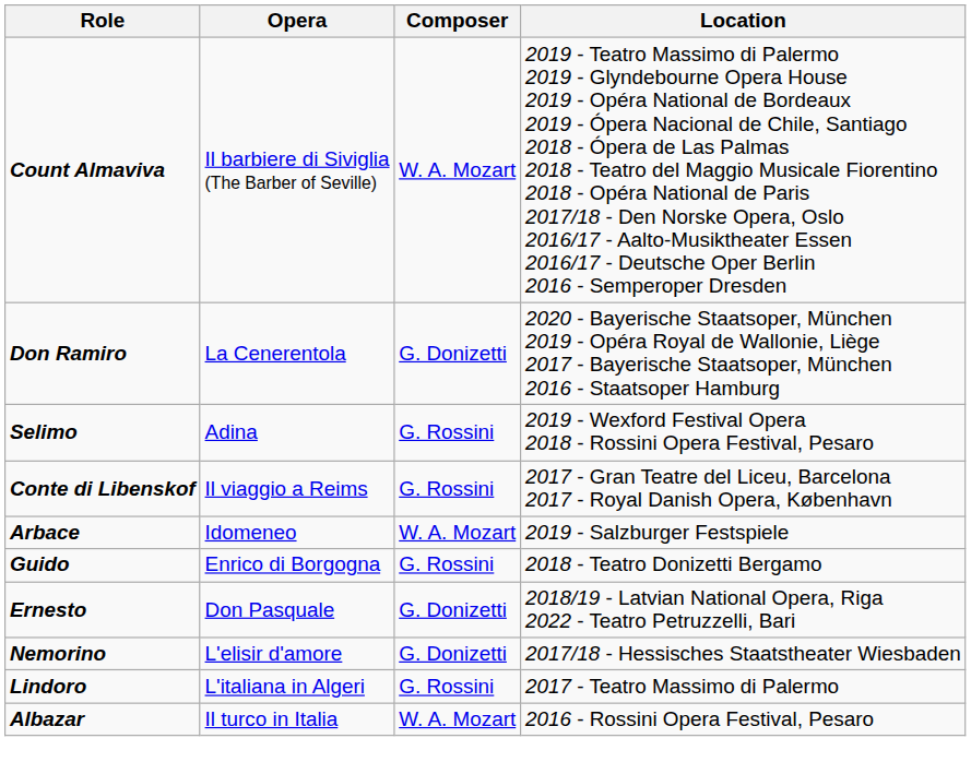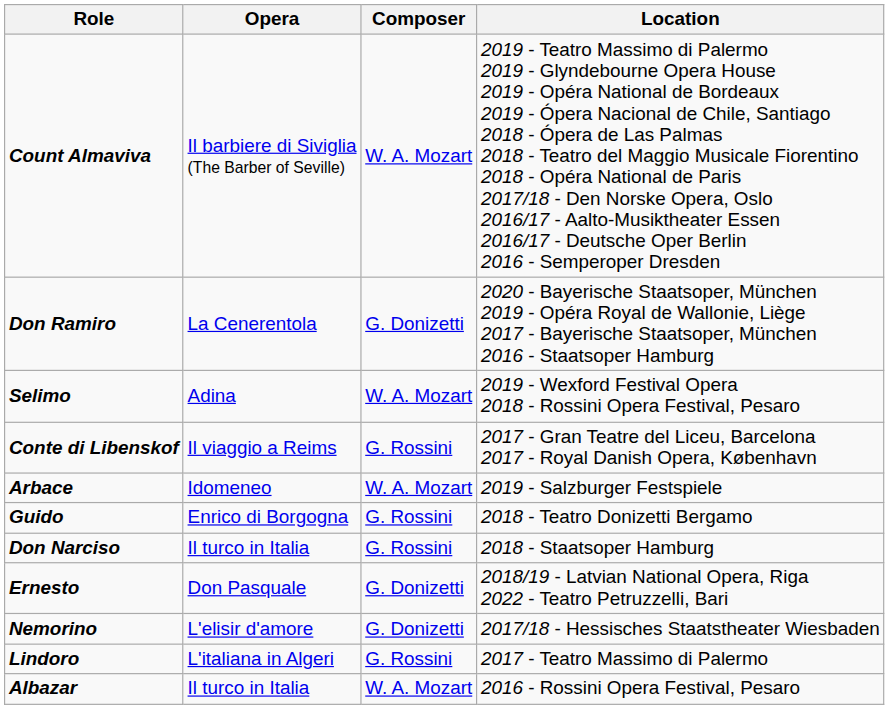Selimo | Composer: G. Rossini -> W. A. Mozart
+ row: Don Narciso | Il turco in Italia | G. Rossini | 2018 - Staatsoper Hamburg
